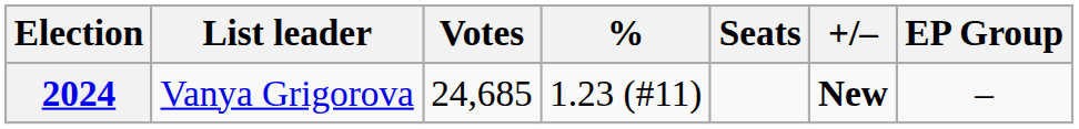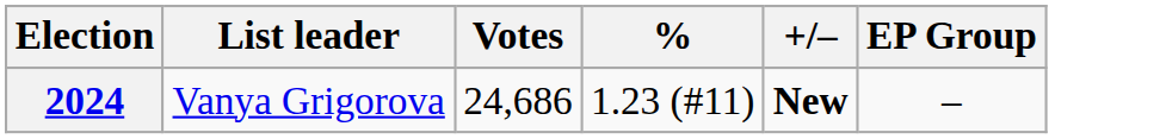- column: Seats
2024 | Votes: 24,685 -> 24,686
